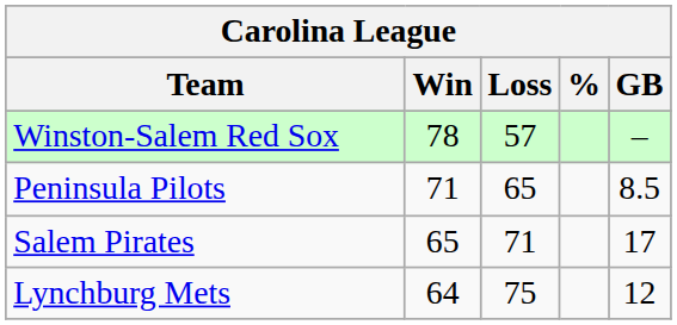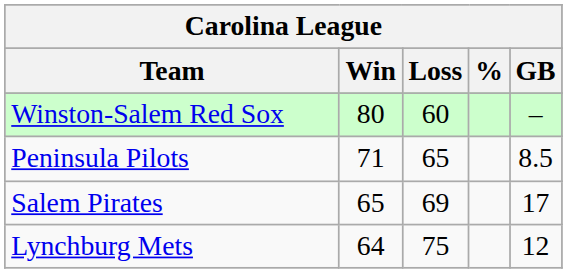Winston-Salem Red Sox | Win: 78 -> 80
Winston-Salem Red Sox | Loss: 57 -> 60
Salem Pirates | Loss: 71 -> 69
